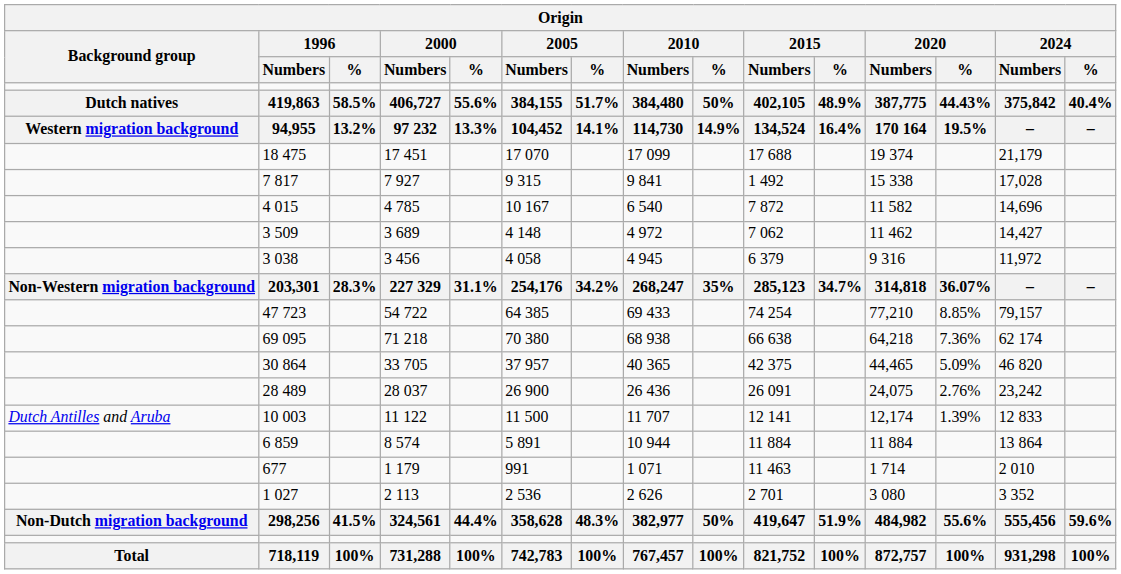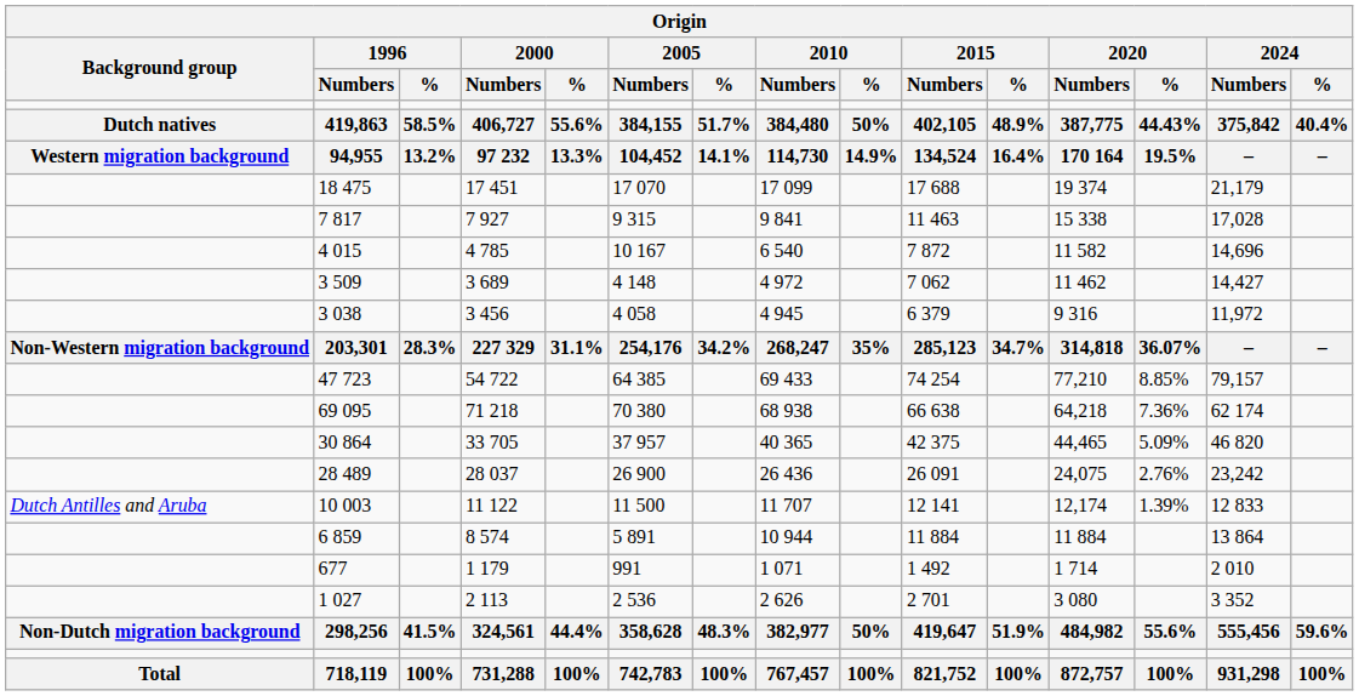7 817 | 2015 / Numbers: 1 492 -> 11 463
677 | 2015 / Numbers: 11 463 -> 1 492
